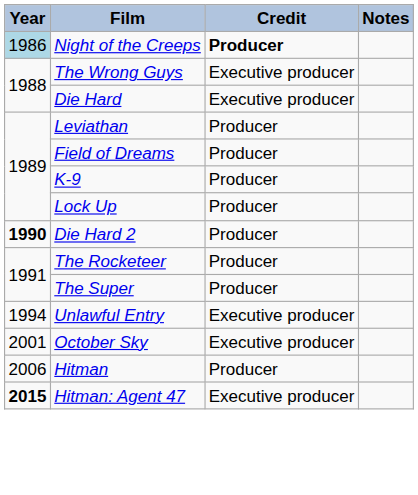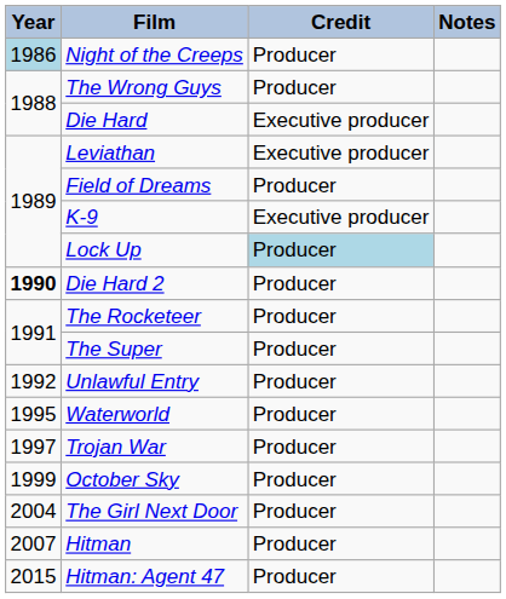Night of the Creeps | Credit: bold -> normal
The Wrong Guys | Credit: Executive producer -> Producer
Leviathan | Credit: Producer -> Executive producer
K-9 | Credit: Producer -> Executive producer
Lock Up | Credit: no background -> lightblue background
Unlawful Entry | Year: 1994 -> 1992
Unlawful Entry | Credit: Executive producer -> Producer
+ row: 1995 | Waterworld | Producer
+ row: 1997 | Trojan War | Producer
October Sky | Year: 2001 -> 1999
October Sky | Credit: Executive producer -> Producer
+ row: 2004 | The Girl Next Door | Producer
Hitman | Year: 2006 -> 2007
Hitman: Agent 47 | Year: bold -> normal
Hitman: Agent 47 | Credit: Executive producer -> Producer
